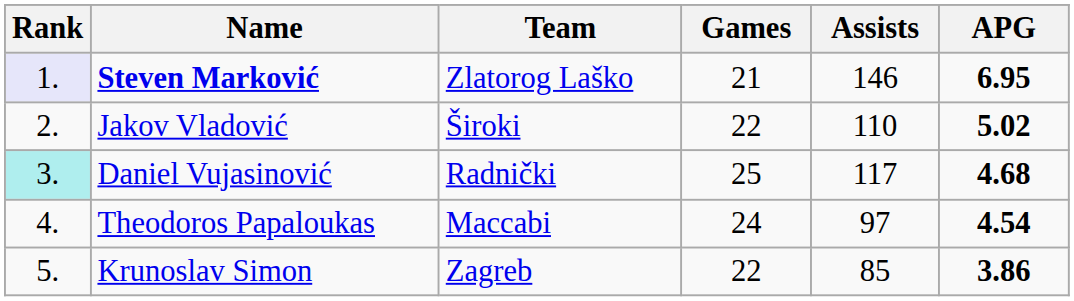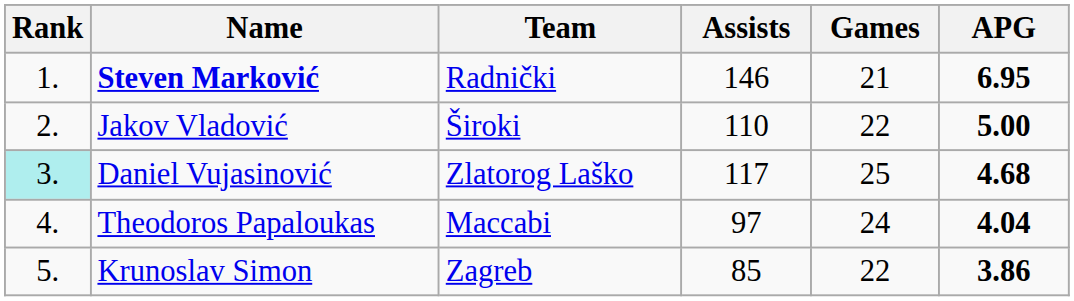columns swapped: Assists <-> Games
Steven Marković | Rank: lavender background -> no background
Steven Marković | Team: Zlatorog Laško -> Radnički
Jakov Vladović | APG: 5.02 -> 5.00
Daniel Vujasinović | Team: Radnički -> Zlatorog Laško
Theodoros Papaloukas | APG: 4.54 -> 4.04
